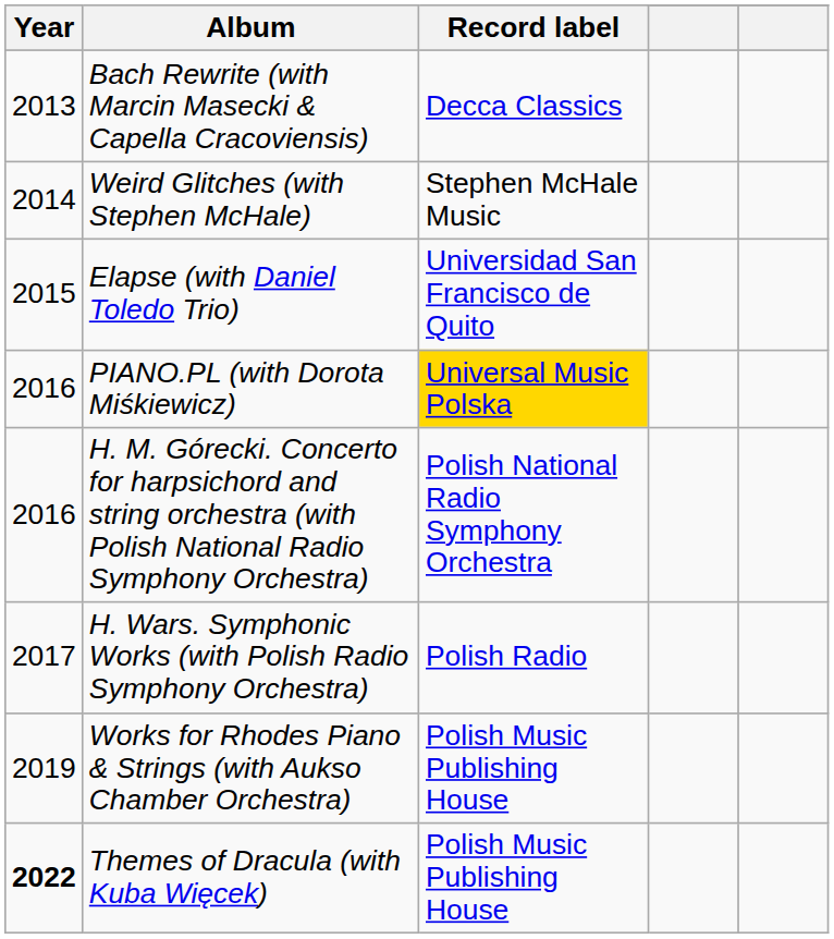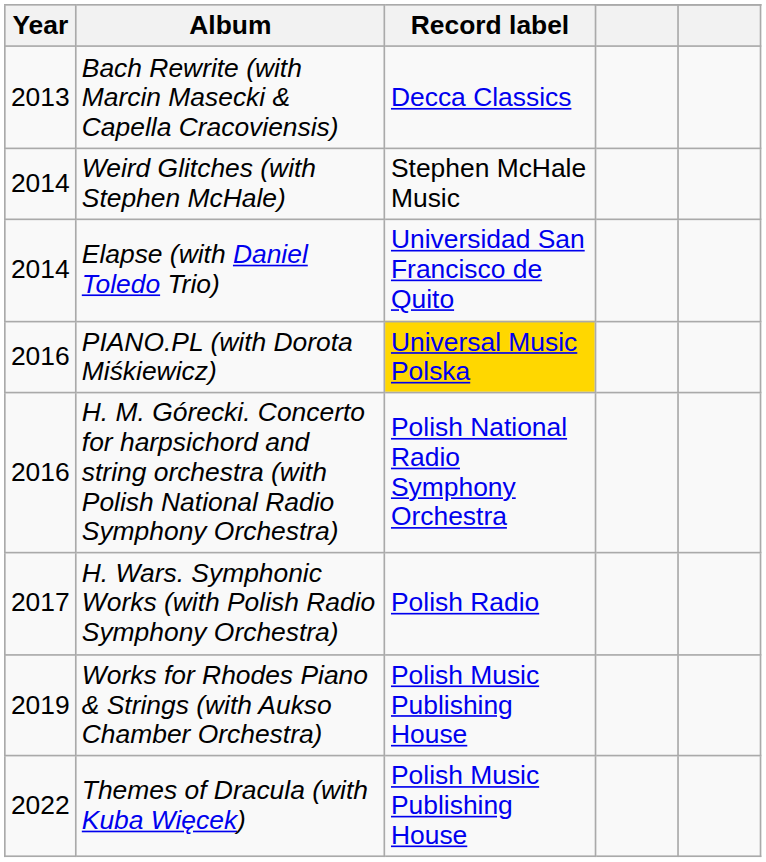Elapse (with Daniel Toledo Trio) | Year: 2015 -> 2014
Themes of Dracula (with Kuba Więcek) | Year: bold -> normal
